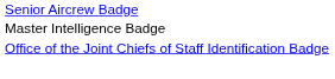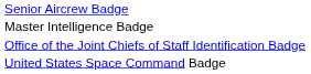+ row: United States Space Command Badge
